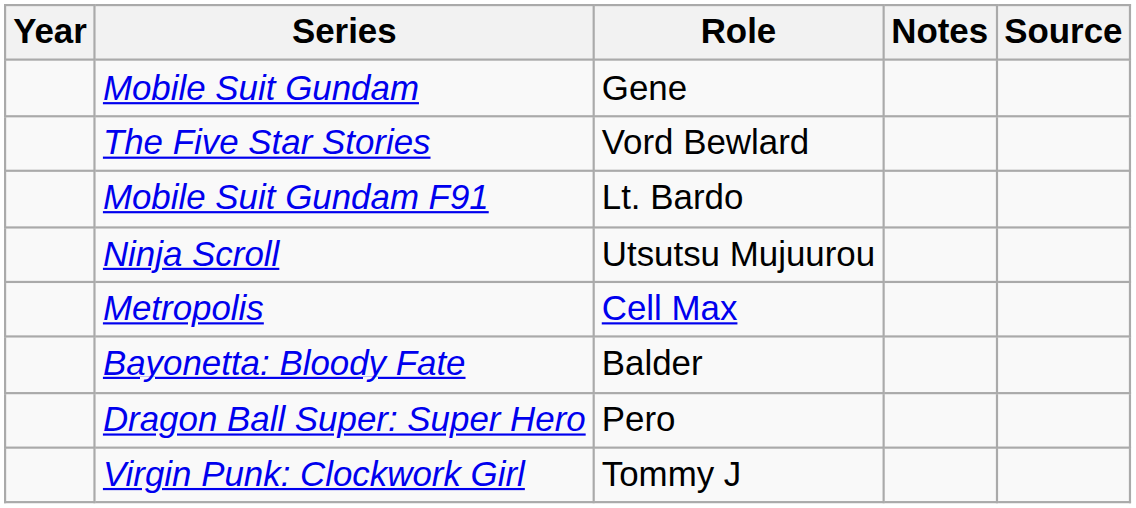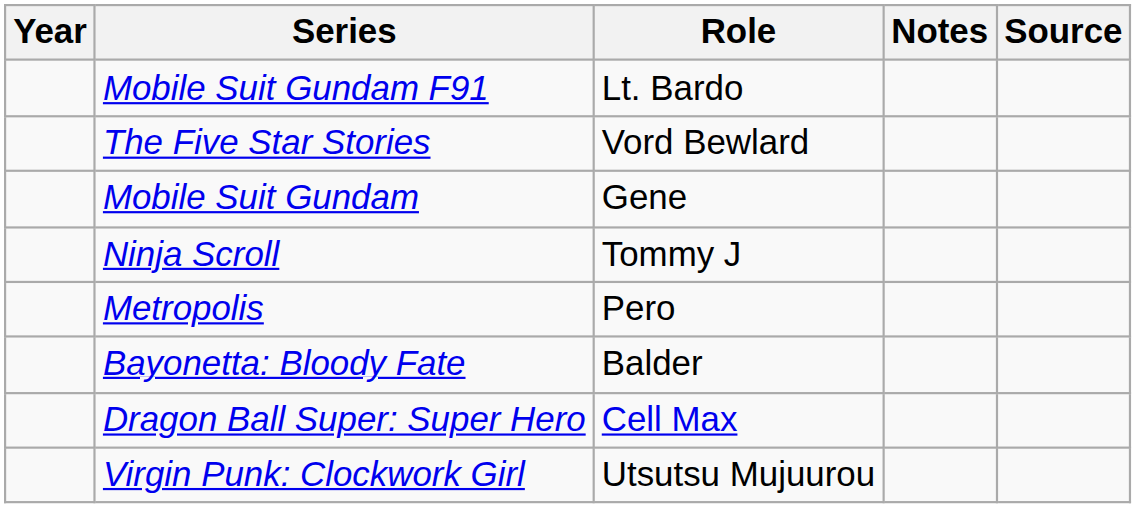rows swapped: Mobile Suit Gundam <-> Mobile Suit Gundam F91
Ninja Scroll | Role: Utsutsu Mujuurou -> Tommy J
Metropolis | Role: Cell Max -> Pero
Dragon Ball Super: Super Hero | Role: Pero -> Cell Max
Virgin Punk: Clockwork Girl | Role: Tommy J -> Utsutsu Mujuurou
